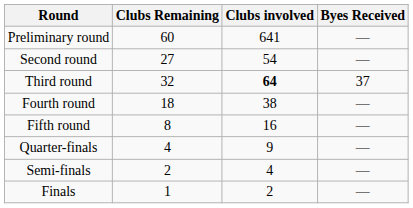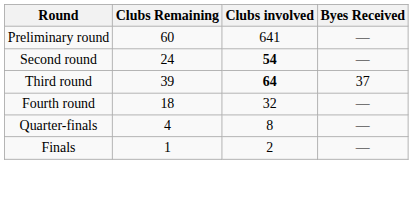Second round | Clubs Remaining: 27 -> 24
Second round | Clubs involved: normal -> bold
Third round | Clubs Remaining: 32 -> 39
Fourth round | Clubs involved: 38 -> 32
- row: Fifth round | 8 | 16 | —
Quarter-finals | Clubs involved: 9 -> 8
- row: Semi-finals | 2 | 4 | —
